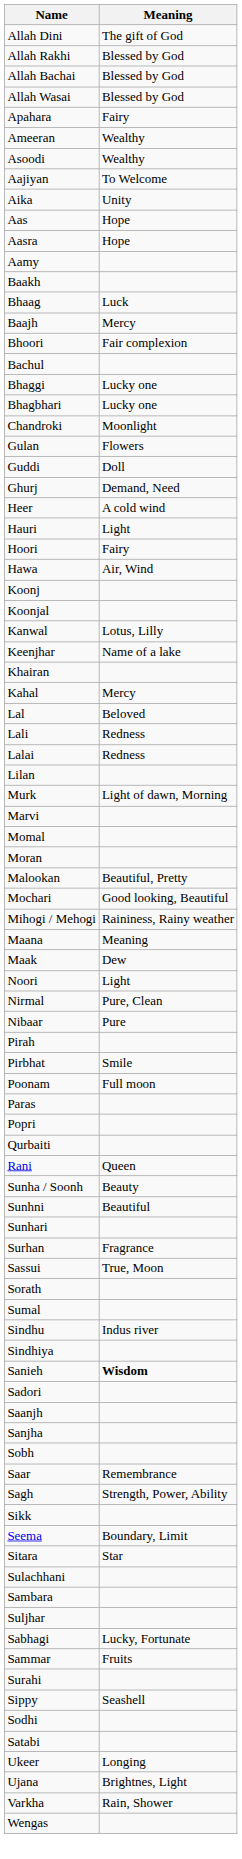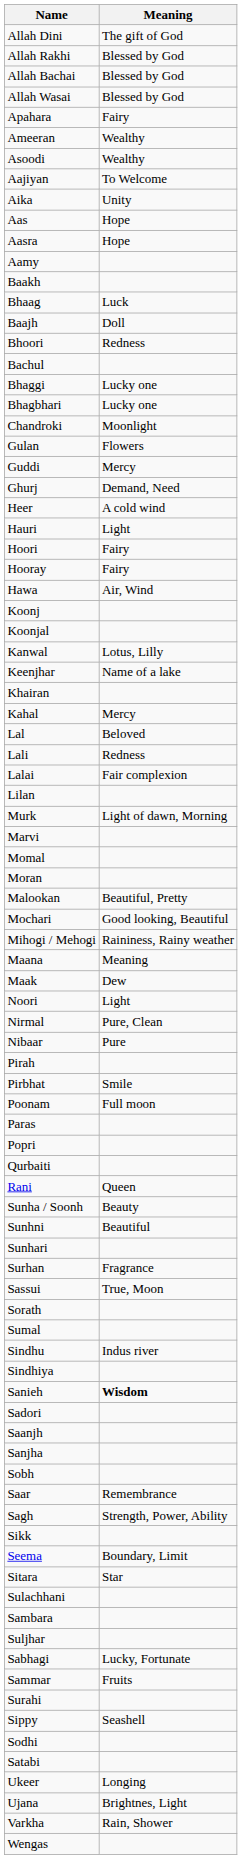Baajh | Meaning: Mercy -> Doll
Bhoori | Meaning: Fair complexion -> Redness
Guddi | Meaning: Doll -> Mercy
+ row: Hooray | Fairy
Lalai | Meaning: Redness -> Fair complexion
